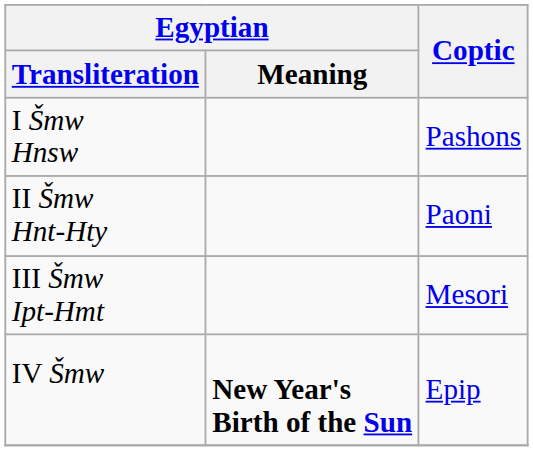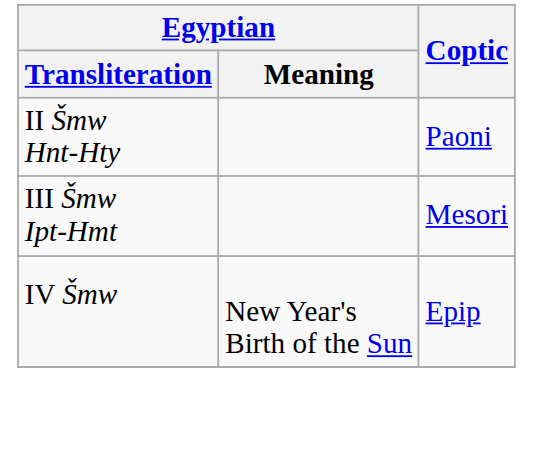- row: I Šmw Hnsw | Pashons
IV Šmw | Egyptian / Meaning: bold -> normal
